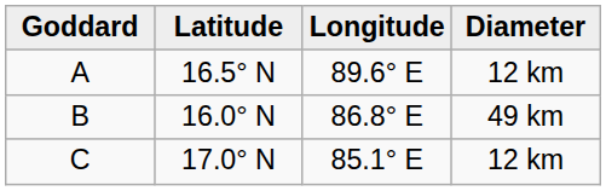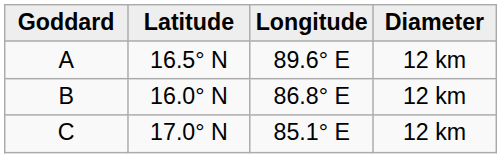B | Diameter: 49 km -> 12 km
